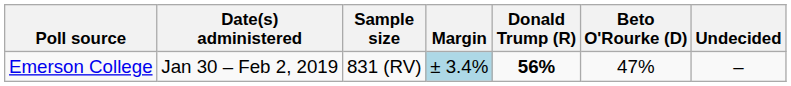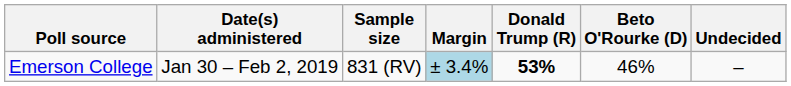Emerson College | Donald Trump (R): 56% -> 53%
Emerson College | Beto O'Rourke (D): 47% -> 46%
